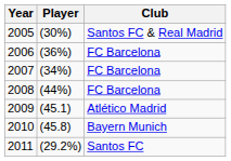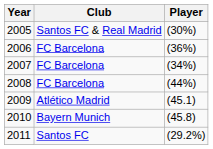columns swapped: Player <-> Club
